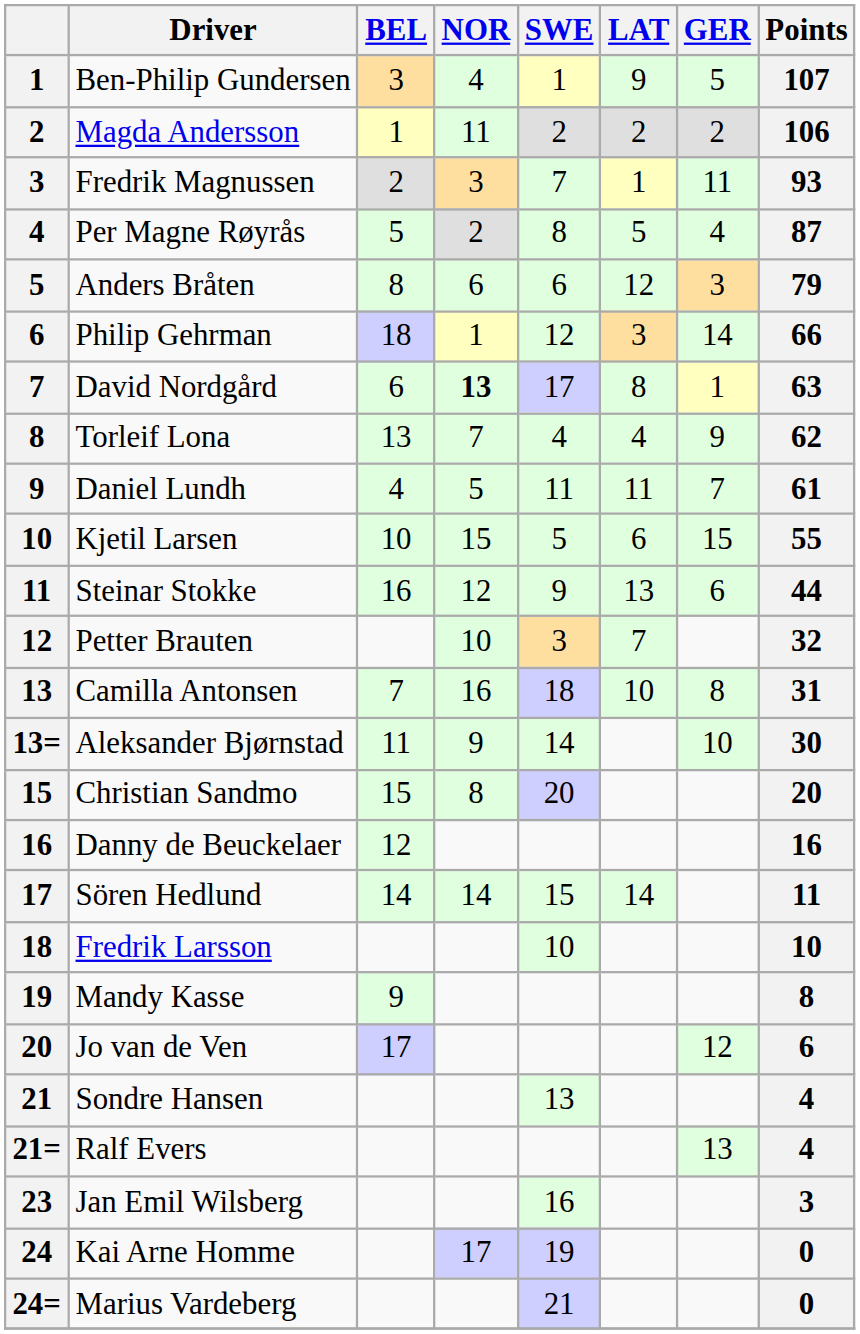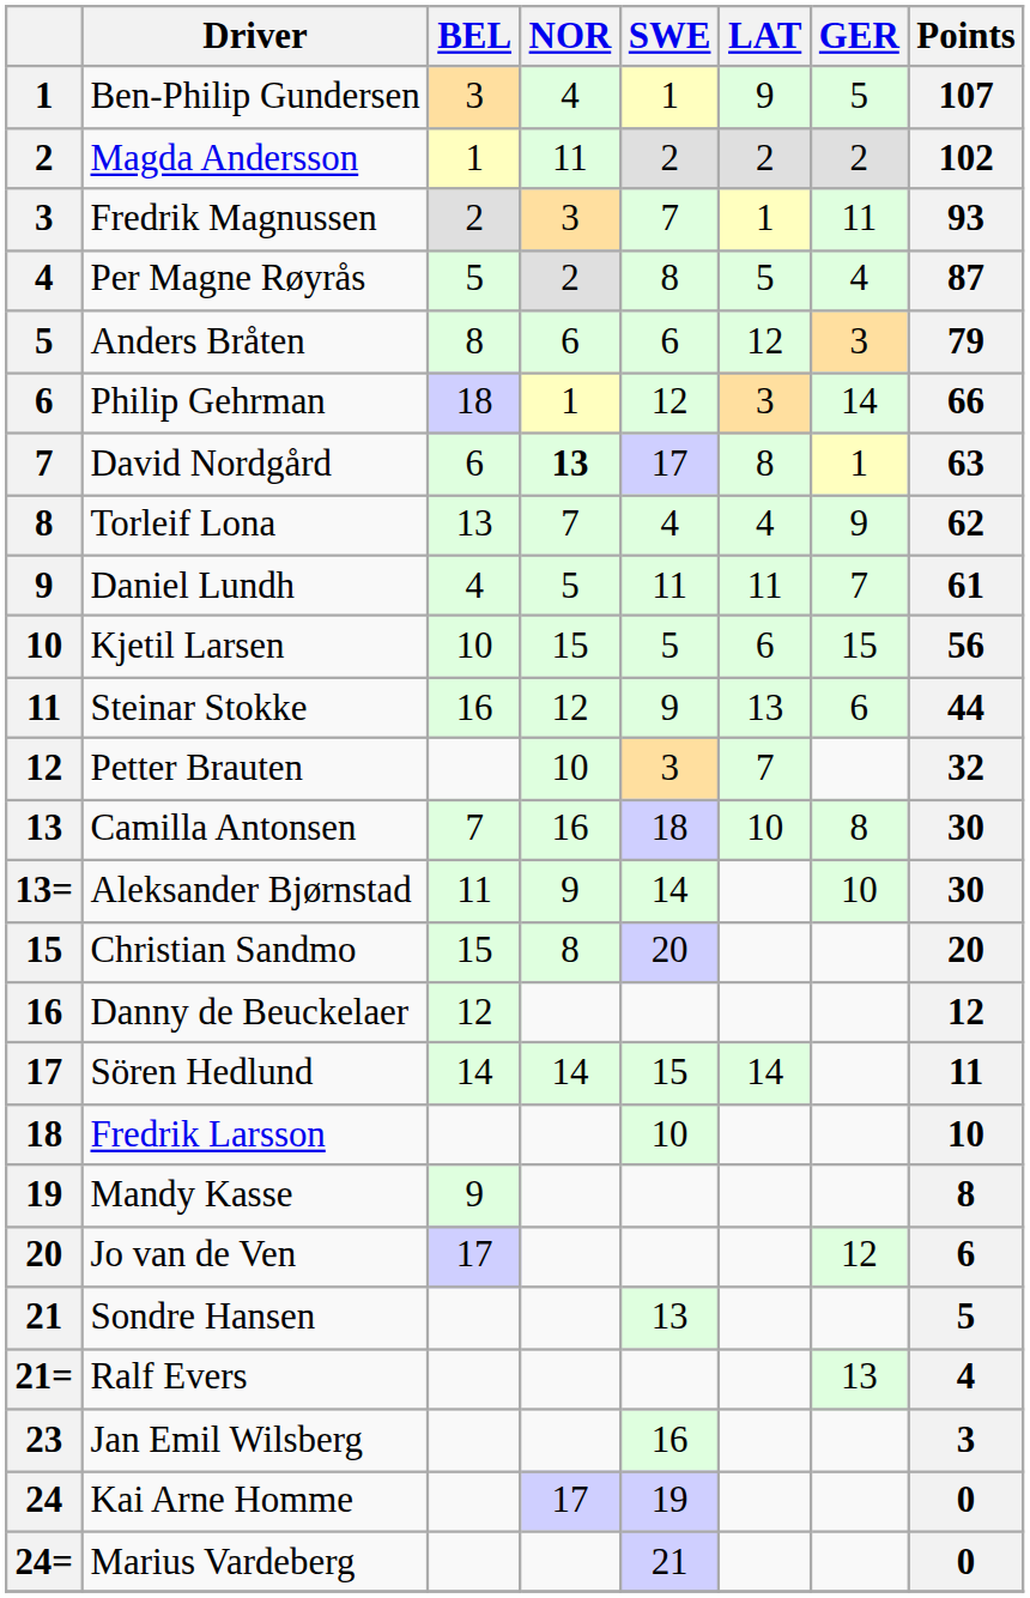Magda Andersson | Points: 106 -> 102
Kjetil Larsen | Points: 55 -> 56
Camilla Antonsen | Points: 31 -> 30
Danny de Beuckelaer | Points: 16 -> 12
Sondre Hansen | Points: 4 -> 5
